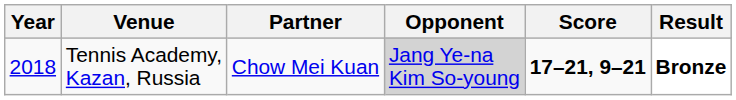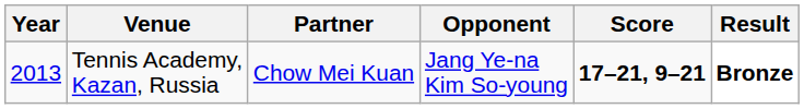Tennis Academy, Kazan, Russia | Year: 2018 -> 2013
Tennis Academy, Kazan, Russia | Opponent: lightgrey background -> no background
